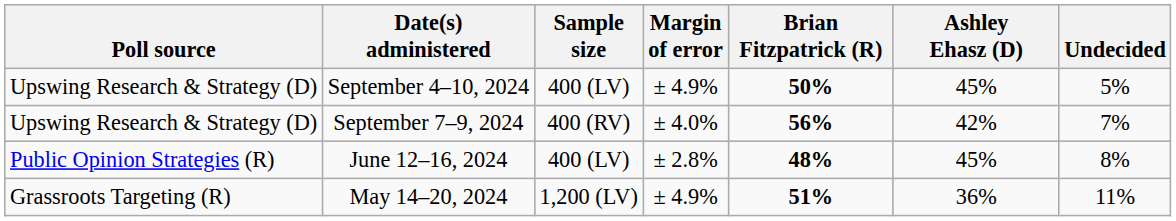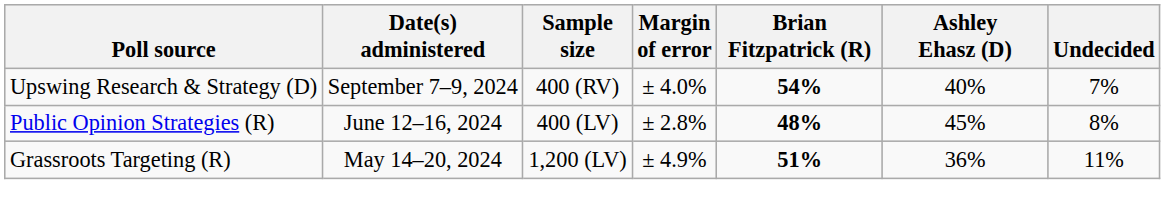- row: Upswing Research & Strategy (D) | September 4–10, 2024 | 400 (LV) | ± 4.9% | 50% | 45% | 5%
September 7–9, 2024 | Brian Fitzpatrick (R): 56% -> 54%
September 7–9, 2024 | Ashley Ehasz (D): 42% -> 40%
